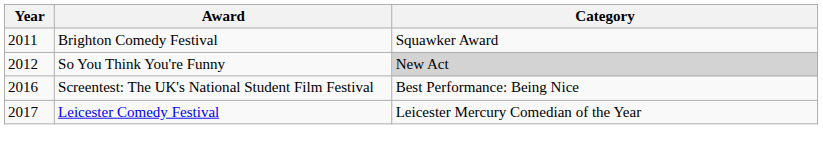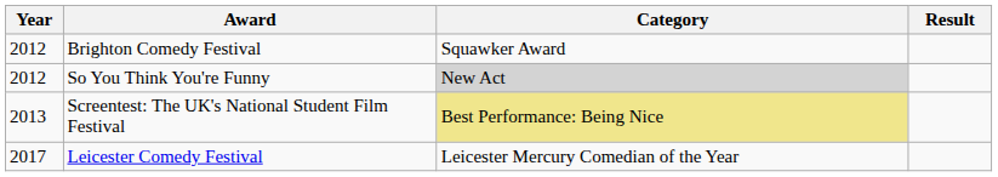+ column: Result
Brighton Comedy Festival | Year: 2011 -> 2012
Screentest: The UK's National Student Film Festival | Year: 2016 -> 2013
Screentest: The UK's National Student Film Festival | Category: no background -> khaki background
